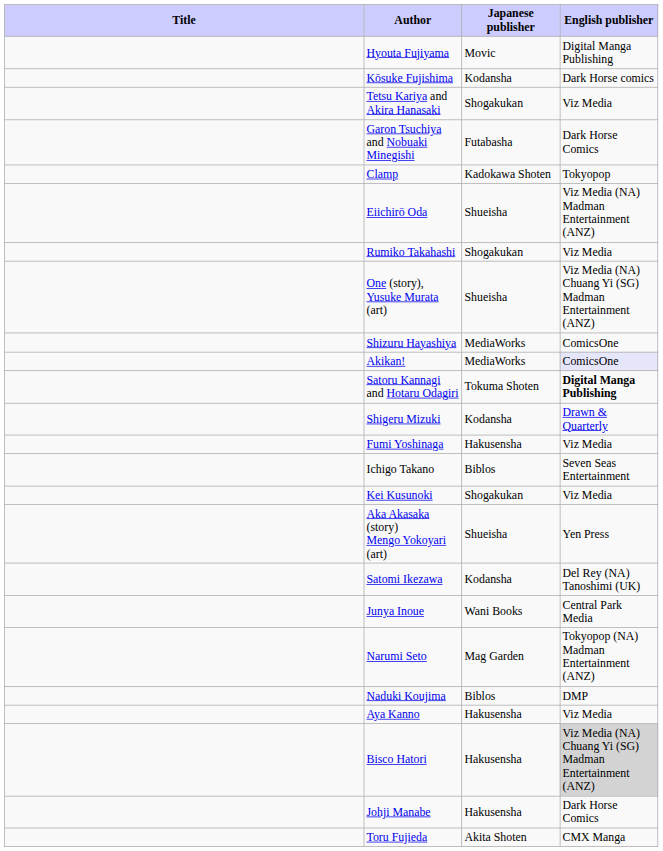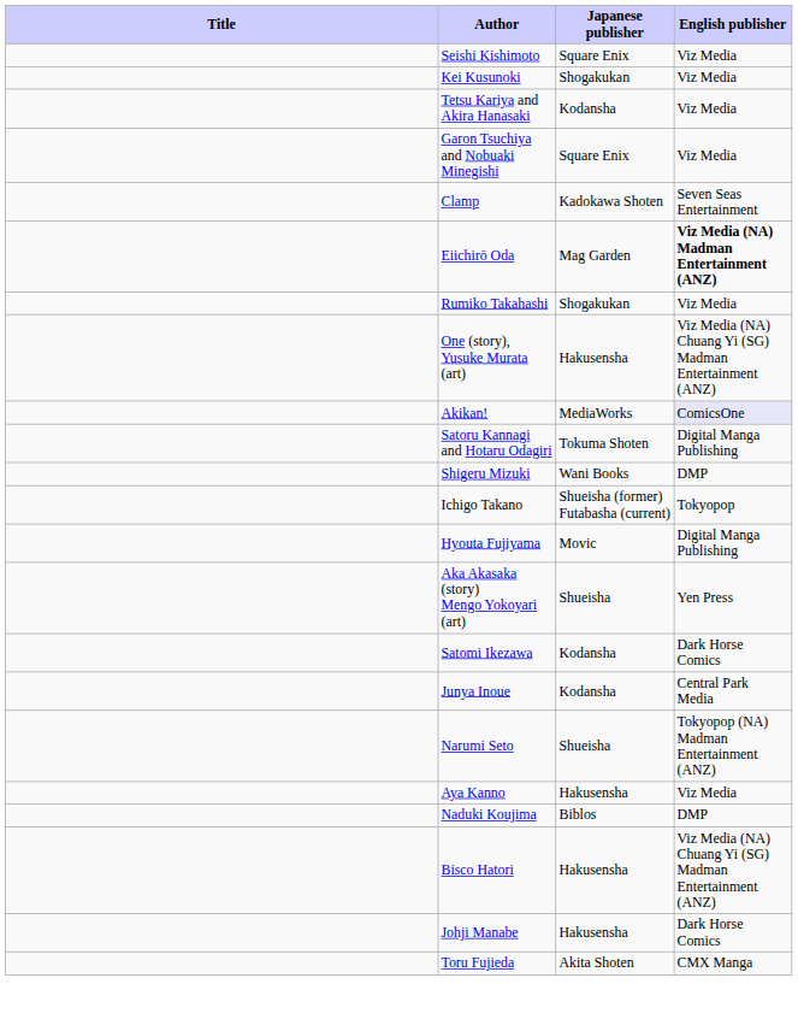+ row: Seishi Kishimoto | Square Enix | Viz Media
rows swapped: Kei Kusunoki <-> Hyouta Fujiyama
- row: Kōsuke Fujishima | Kodansha | Dark Horse comics
Tetsu Kariya and Akira Hanasaki | Japanese publisher: Shogakukan -> Kodansha
Garon Tsuchiya and Nobuaki Minegishi | Japanese publisher: Futabasha -> Square Enix
Garon Tsuchiya and Nobuaki Minegishi | English publisher: Dark Horse Comics -> Viz Media
Clamp | English publisher: Tokyopop -> Seven Seas Entertainment
Eiichirō Oda | Japanese publisher: Shueisha -> Mag Garden
Eiichirō Oda | English publisher: normal -> bold
One (story), Yusuke Murata (art) | Japanese publisher: Shueisha -> Hakusensha
- row: Shizuru Hayashiya | MediaWorks | ComicsOne
Satoru Kannagi and Hotaru Odagiri | English publisher: bold -> normal
Shigeru Mizuki | Japanese publisher: Kodansha -> Wani Books
Shigeru Mizuki | English publisher: Drawn & Quarterly -> DMP
- row: Fumi Yoshinaga | Hakusensha | Viz Media
Ichigo Takano | Japanese publisher: Biblos -> Shueisha (former) Futabasha (current)
Ichigo Takano | English publisher: Seven Seas Entertainment -> Tokyopop
Satomi Ikezawa | English publisher: Del Rey (NA) Tanoshimi (UK) -> Dark Horse Comics
Junya Inoue | Japanese publisher: Wani Books -> Kodansha
Narumi Seto | Japanese publisher: Mag Garden -> Shueisha
rows swapped: Aya Kanno <-> Naduki Koujima
Bisco Hatori | English publisher: lightgrey background -> no background
